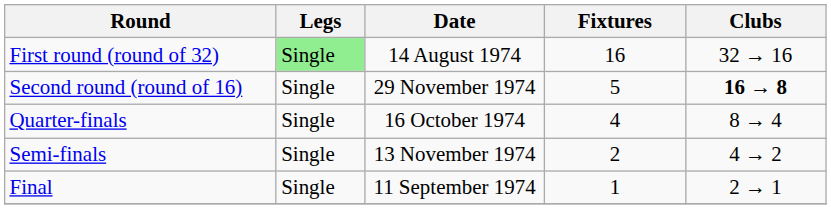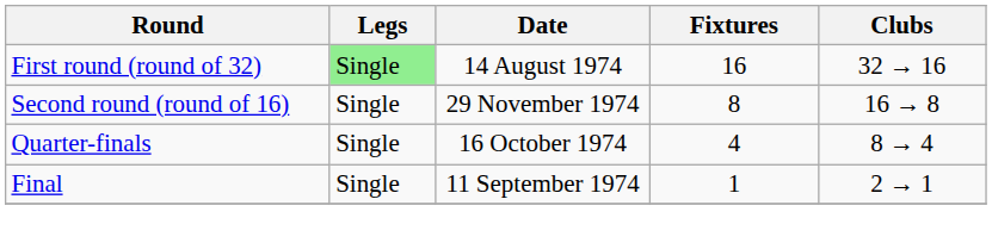Second round (round of 16) | Fixtures: 5 -> 8
Second round (round of 16) | Clubs: bold -> normal
- row: Semi-finals | Single | 13 November 1974 | 2 | 4 → 2
